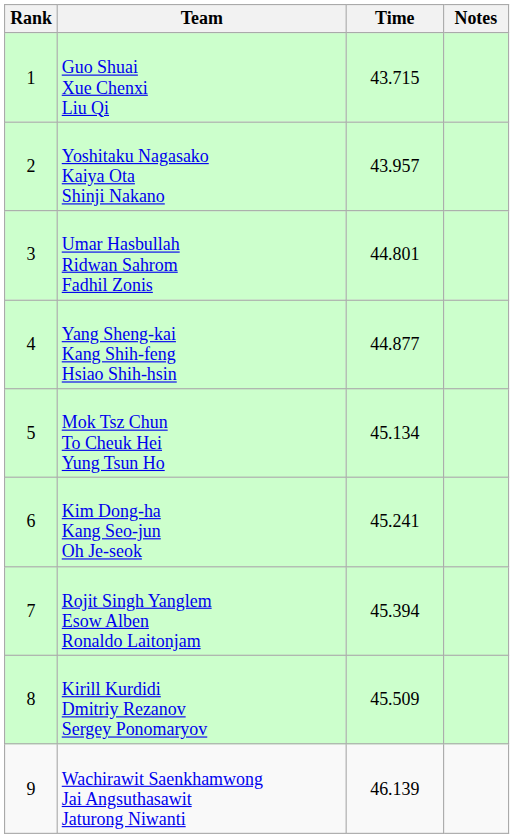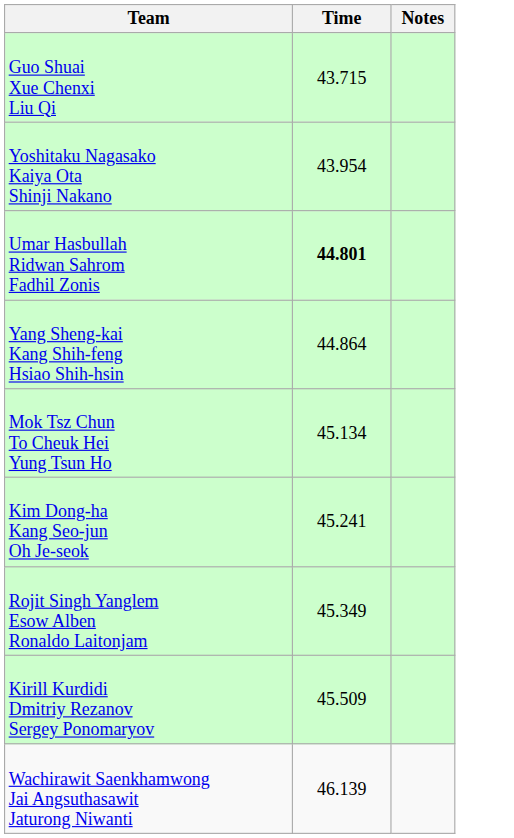- column: Rank | 1 | 2 | 3 | 4 | 5 | 6 | 7 | 8 | 9
Yoshitaku Nagasako Kaiya Ota Shinji Nakano | Time: 43.957 -> 43.954
Umar Hasbullah Ridwan Sahrom Fadhil Zonis | Time: normal -> bold
Yang Sheng-kai Kang Shih-feng Hsiao Shih-hsin | Time: 44.877 -> 44.864
Rojit Singh Yanglem Esow Alben Ronaldo Laitonjam | Time: 45.394 -> 45.349
